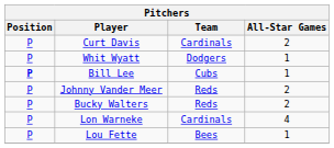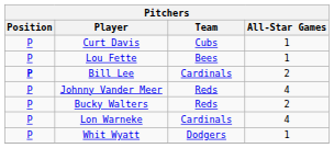Curt Davis | Team: Cardinals -> Cubs
Curt Davis | All-Star Games: 2 -> 1
rows swapped: Lou Fette <-> Whit Wyatt
Bill Lee | Team: Cubs -> Cardinals
Bill Lee | All-Star Games: 1 -> 2
Johnny Vander Meer | All-Star Games: 2 -> 4
